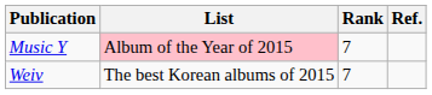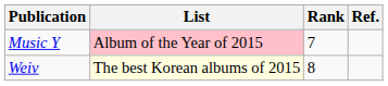Weiv | List: no background -> lightyellow background
Weiv | Rank: 7 -> 8
